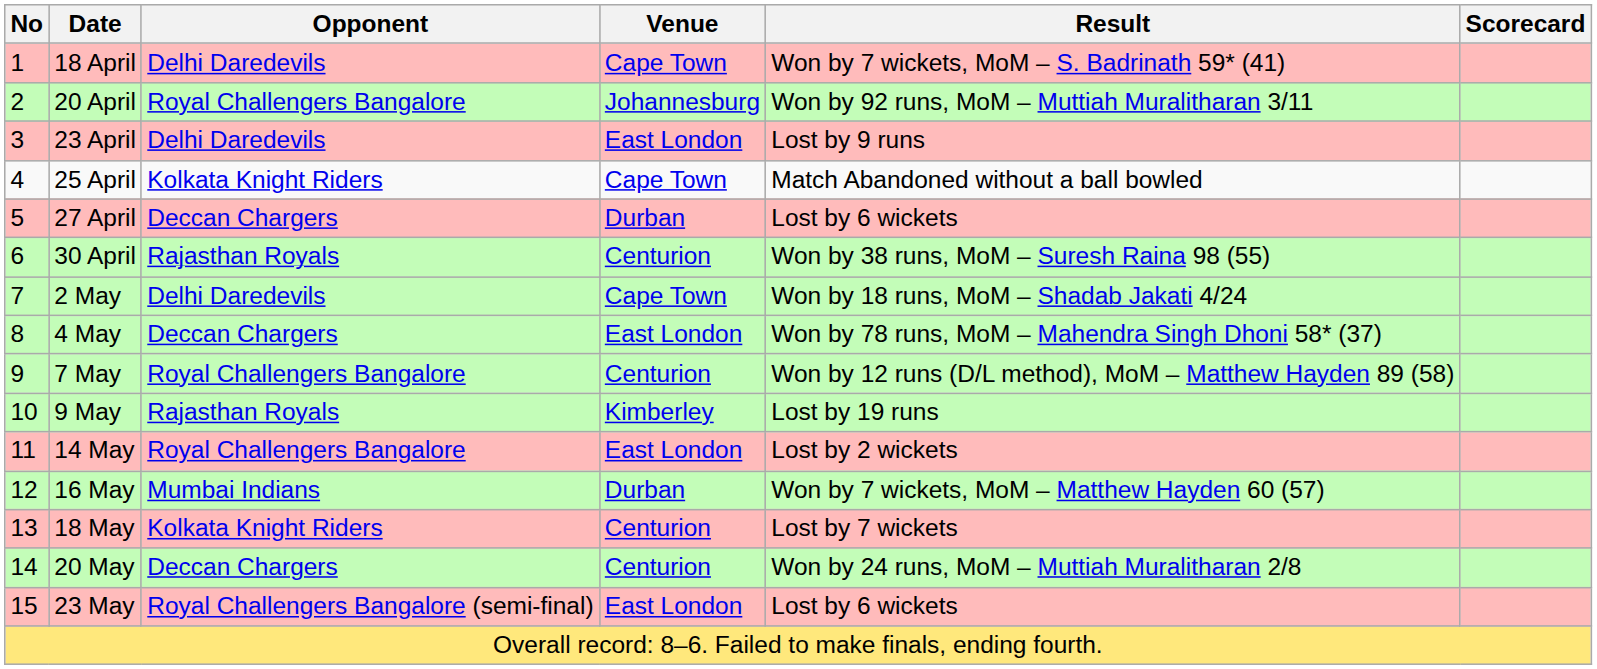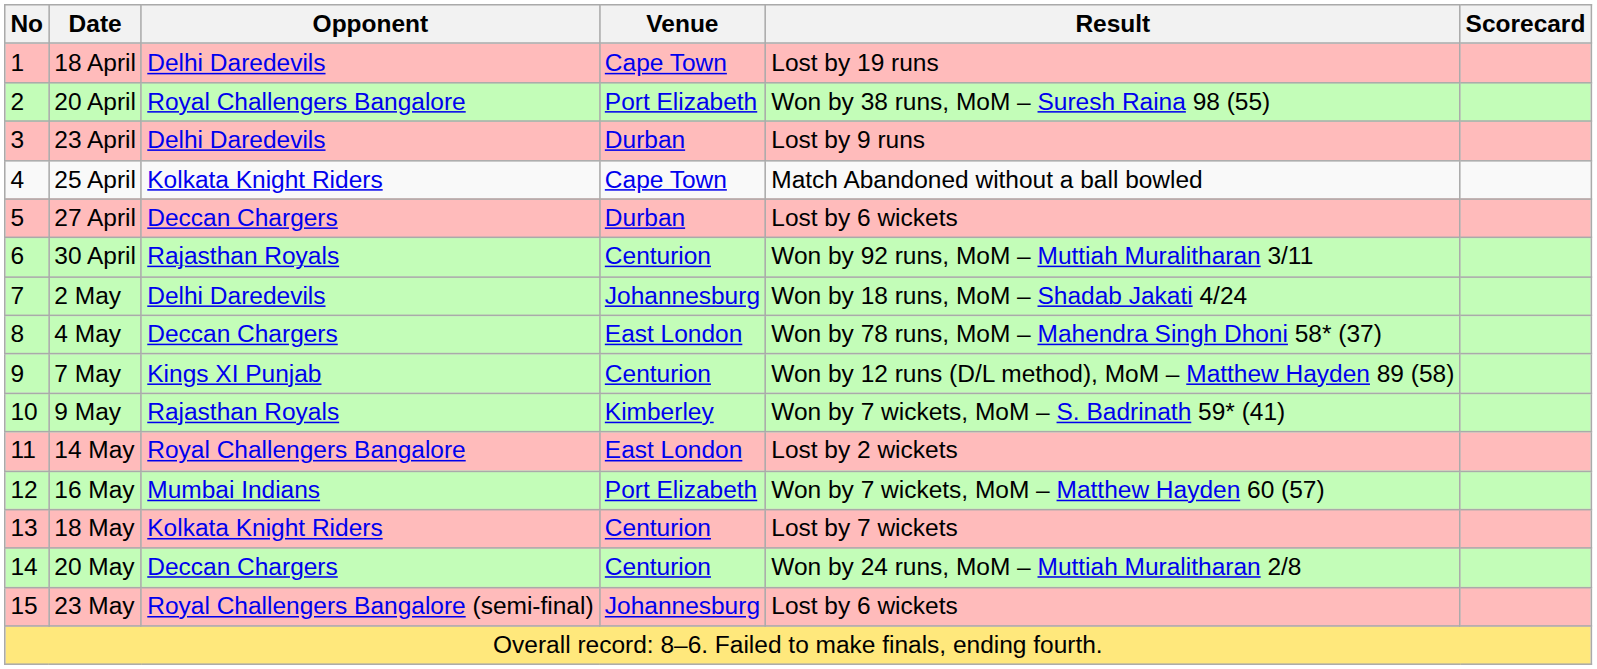18 April | Result: Won by 7 wickets, MoM – S. Badrinath 59* (41) -> Lost by 19 runs
20 April | Venue: Johannesburg -> Port Elizabeth
20 April | Result: Won by 92 runs, MoM – Muttiah Muralitharan 3/11 -> Won by 38 runs, MoM – Suresh Raina 98 (55)
23 April | Venue: East London -> Durban
30 April | Result: Won by 38 runs, MoM – Suresh Raina 98 (55) -> Won by 92 runs, MoM – Muttiah Muralitharan 3/11
2 May | Venue: Cape Town -> Johannesburg
7 May | Opponent: Royal Challengers Bangalore -> Kings XI Punjab
9 May | Result: Lost by 19 runs -> Won by 7 wickets, MoM – S. Badrinath 59* (41)
16 May | Venue: Durban -> Port Elizabeth
23 May | Venue: East London -> Johannesburg
